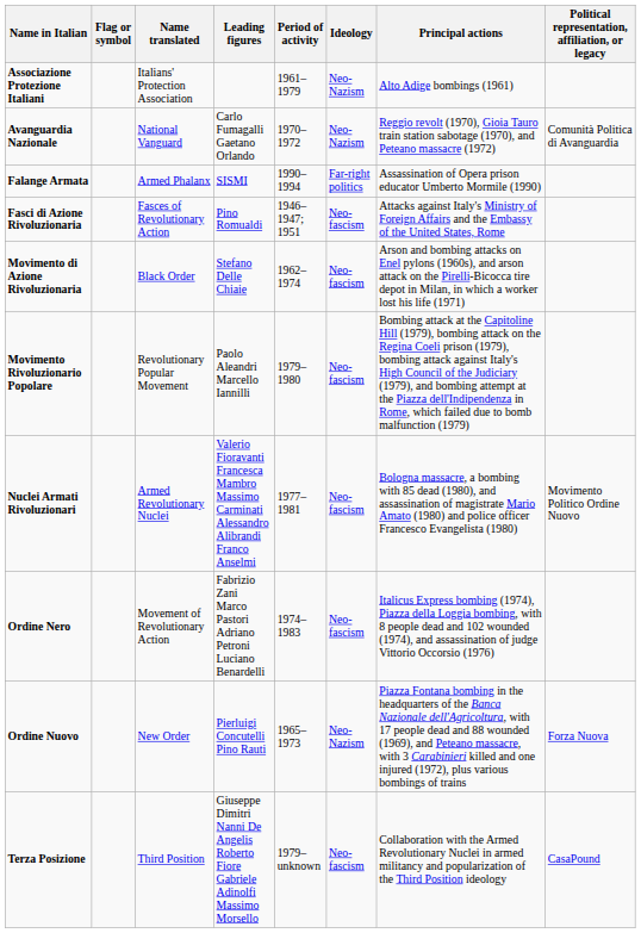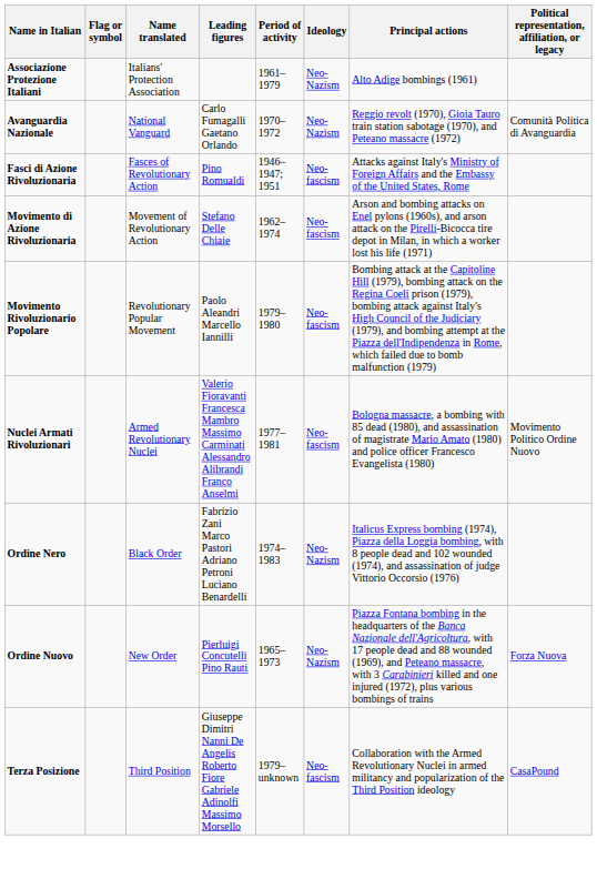- row: Falange Armata | Armed Phalanx | SISMI | 1990–1994 | Far-right politics | Assassination of Opera prison educator Umberto Mormile (1990)
Movimento di Azione Rivoluzionaria | Name translated: Black Order -> Movement of Revolutionary Action
Ordine Nero | Name translated: Movement of Revolutionary Action -> Black Order
Ordine Nero | Ideology: Neo-fascism -> Neo-Nazism
